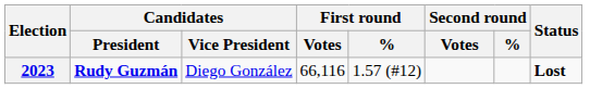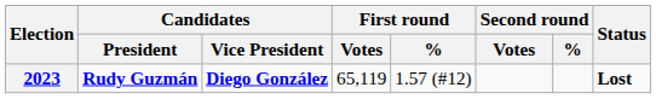2023 | Candidates / Vice President: normal -> bold
2023 | First round / Votes: 66,116 -> 65,119
